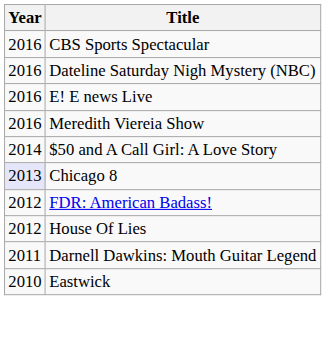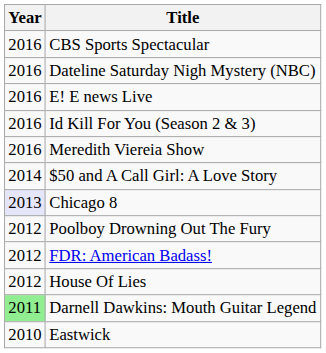+ row: 2016 | Id Kill For You (Season 2 & 3)
+ row: 2012 | Poolboy Drowning Out The Fury
Darnell Dawkins: Mouth Guitar Legend | Year: no background -> lightgreen background
